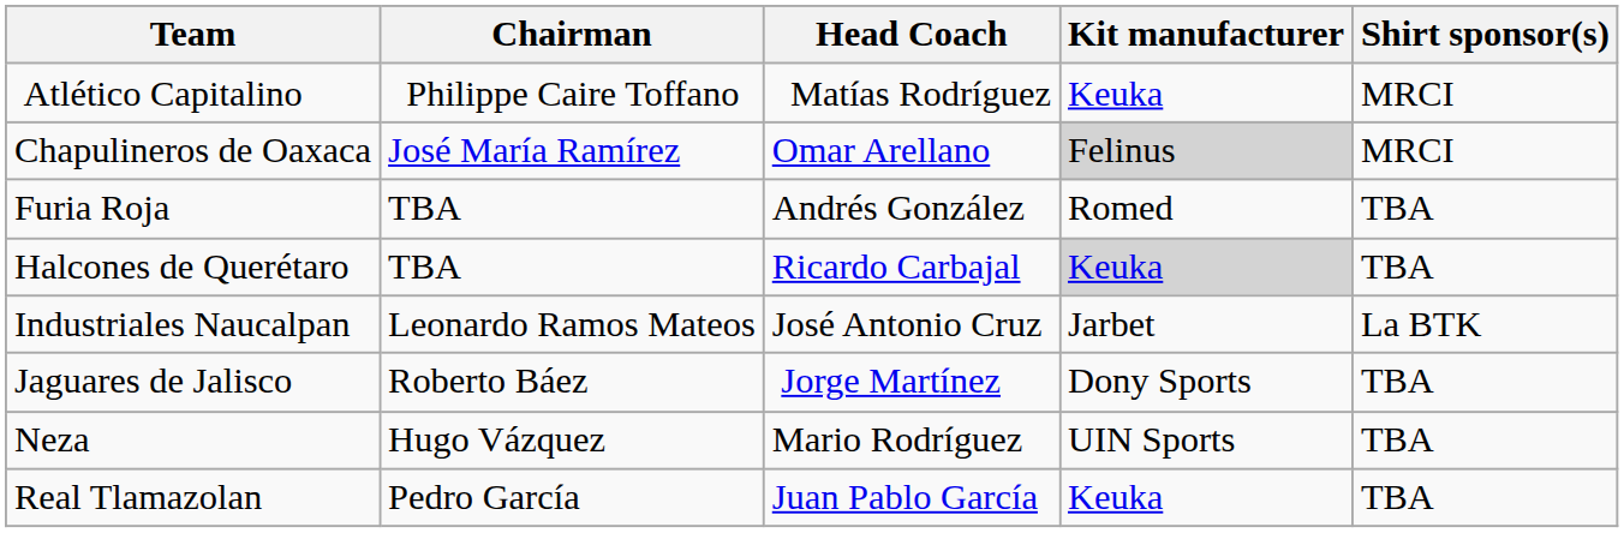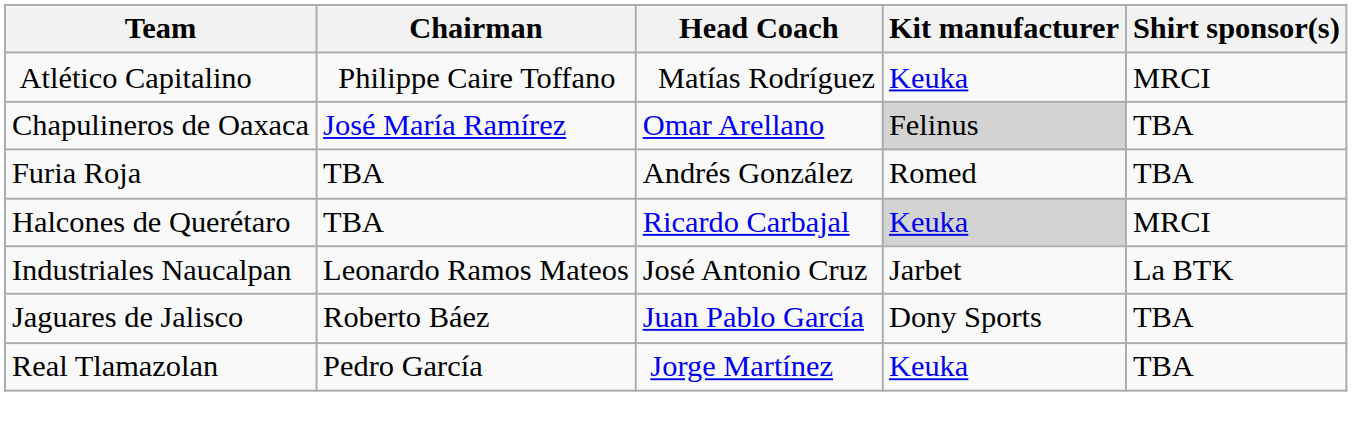Chapulineros de Oaxaca | Shirt sponsor(s): MRCI -> TBA
Halcones de Querétaro | Shirt sponsor(s): TBA -> MRCI
Jaguares de Jalisco | Head Coach: Jorge Martínez -> Juan Pablo García
- row: Neza | Hugo Vázquez | Mario Rodríguez | UIN Sports | TBA
Real Tlamazolan | Head Coach: Juan Pablo García -> Jorge Martínez
